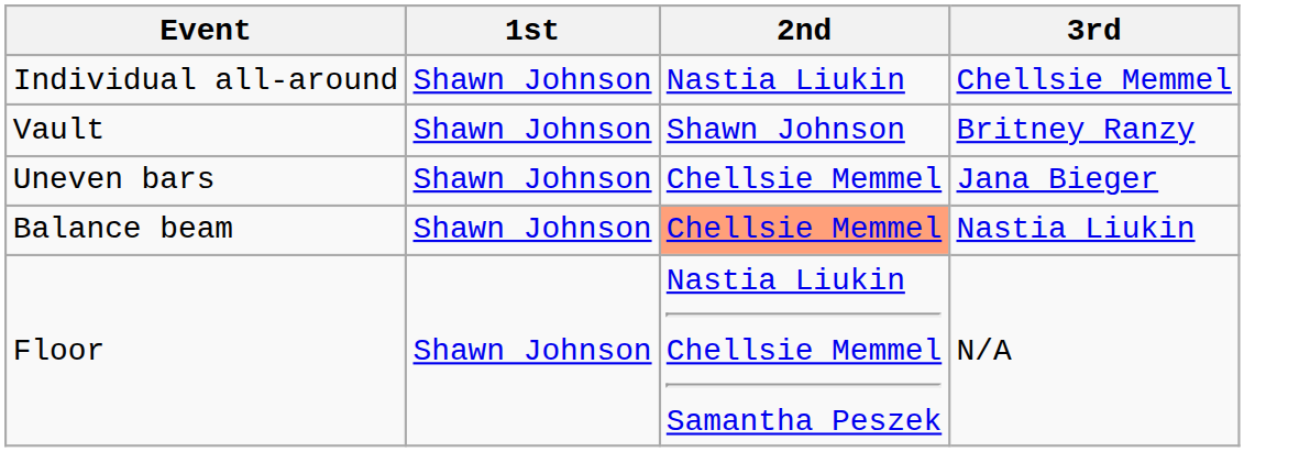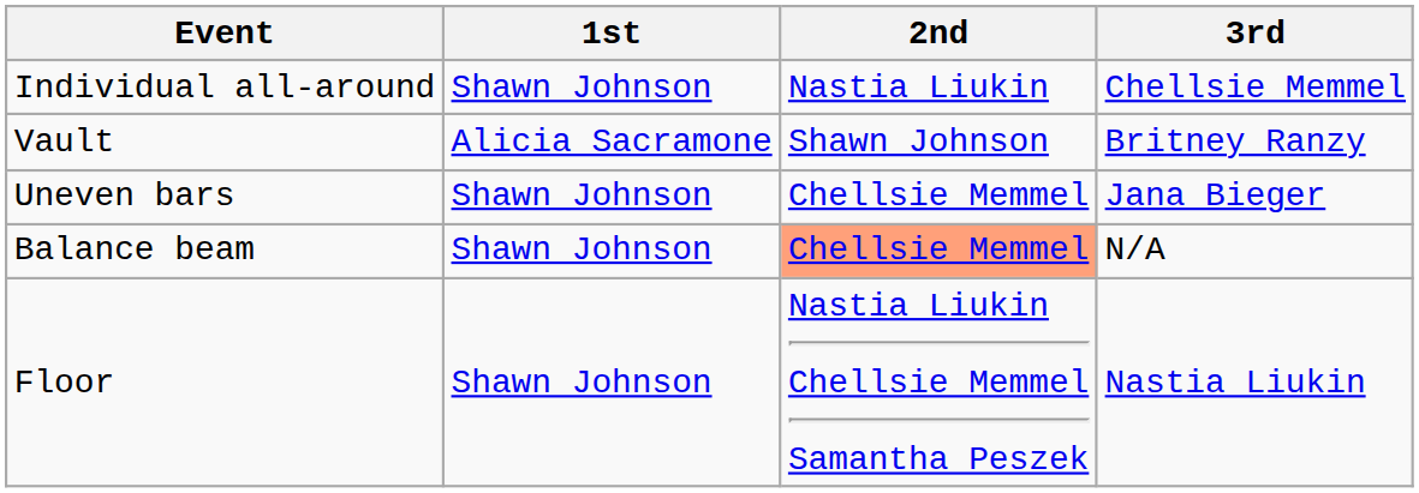Vault | 1st: Shawn Johnson -> Alicia Sacramone
Balance beam | 3rd: Nastia Liukin -> N/A
Floor | 3rd: N/A -> Nastia Liukin
